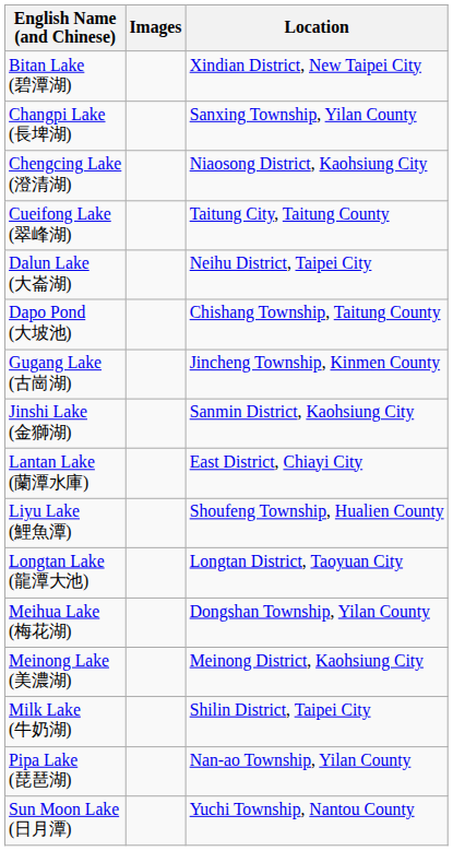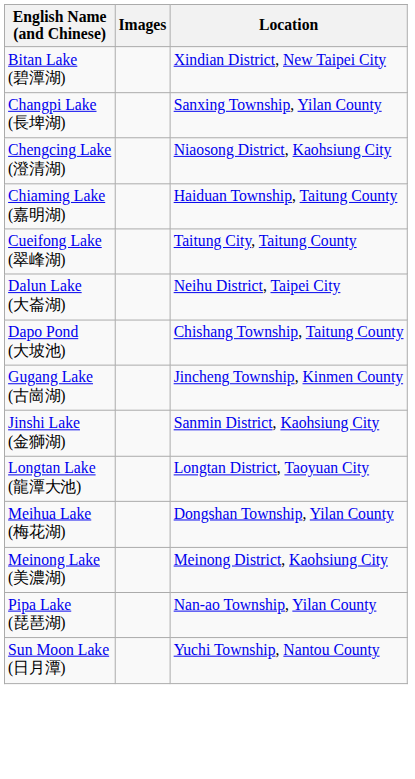+ row: Chiaming Lake (嘉明湖) | Haiduan Township, Taitung County
- row: Lantan Lake (蘭潭水庫) | East District, Chiayi City
- row: Liyu Lake (鯉魚潭) | Shoufeng Township, Hualien County
- row: Milk Lake (牛奶湖) | Shilin District, Taipei City
